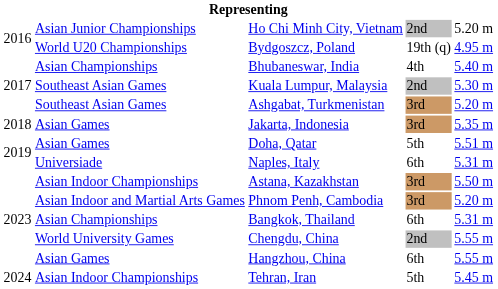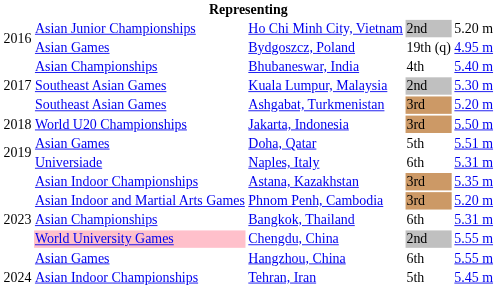Bydgoszcz, Poland | column 2: World U20 Championships -> Asian Games
Jakarta, Indonesia | column 2: Asian Games -> World U20 Championships
Jakarta, Indonesia | column 5: 5.35 m -> 5.50 m
Astana, Kazakhstan | column 5: 5.50 m -> 5.35 m
Chengdu, China | column 2: no background -> pink background
